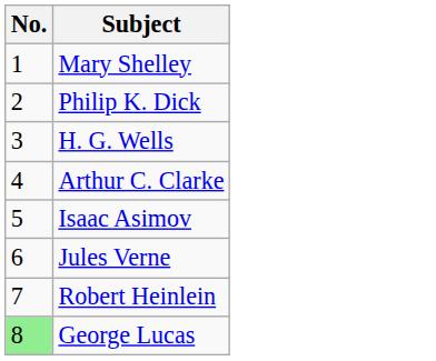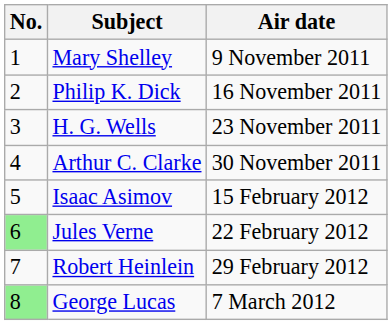+ column: Air date | 9 November 2011 | 16 November 2011 | 23 November 2011 | 30 November 2011 | 15 February 2012 | 22 February 2012 | 29 February 2012 | 7 March 2012
Jules Verne | No.: no background -> lightgreen background
